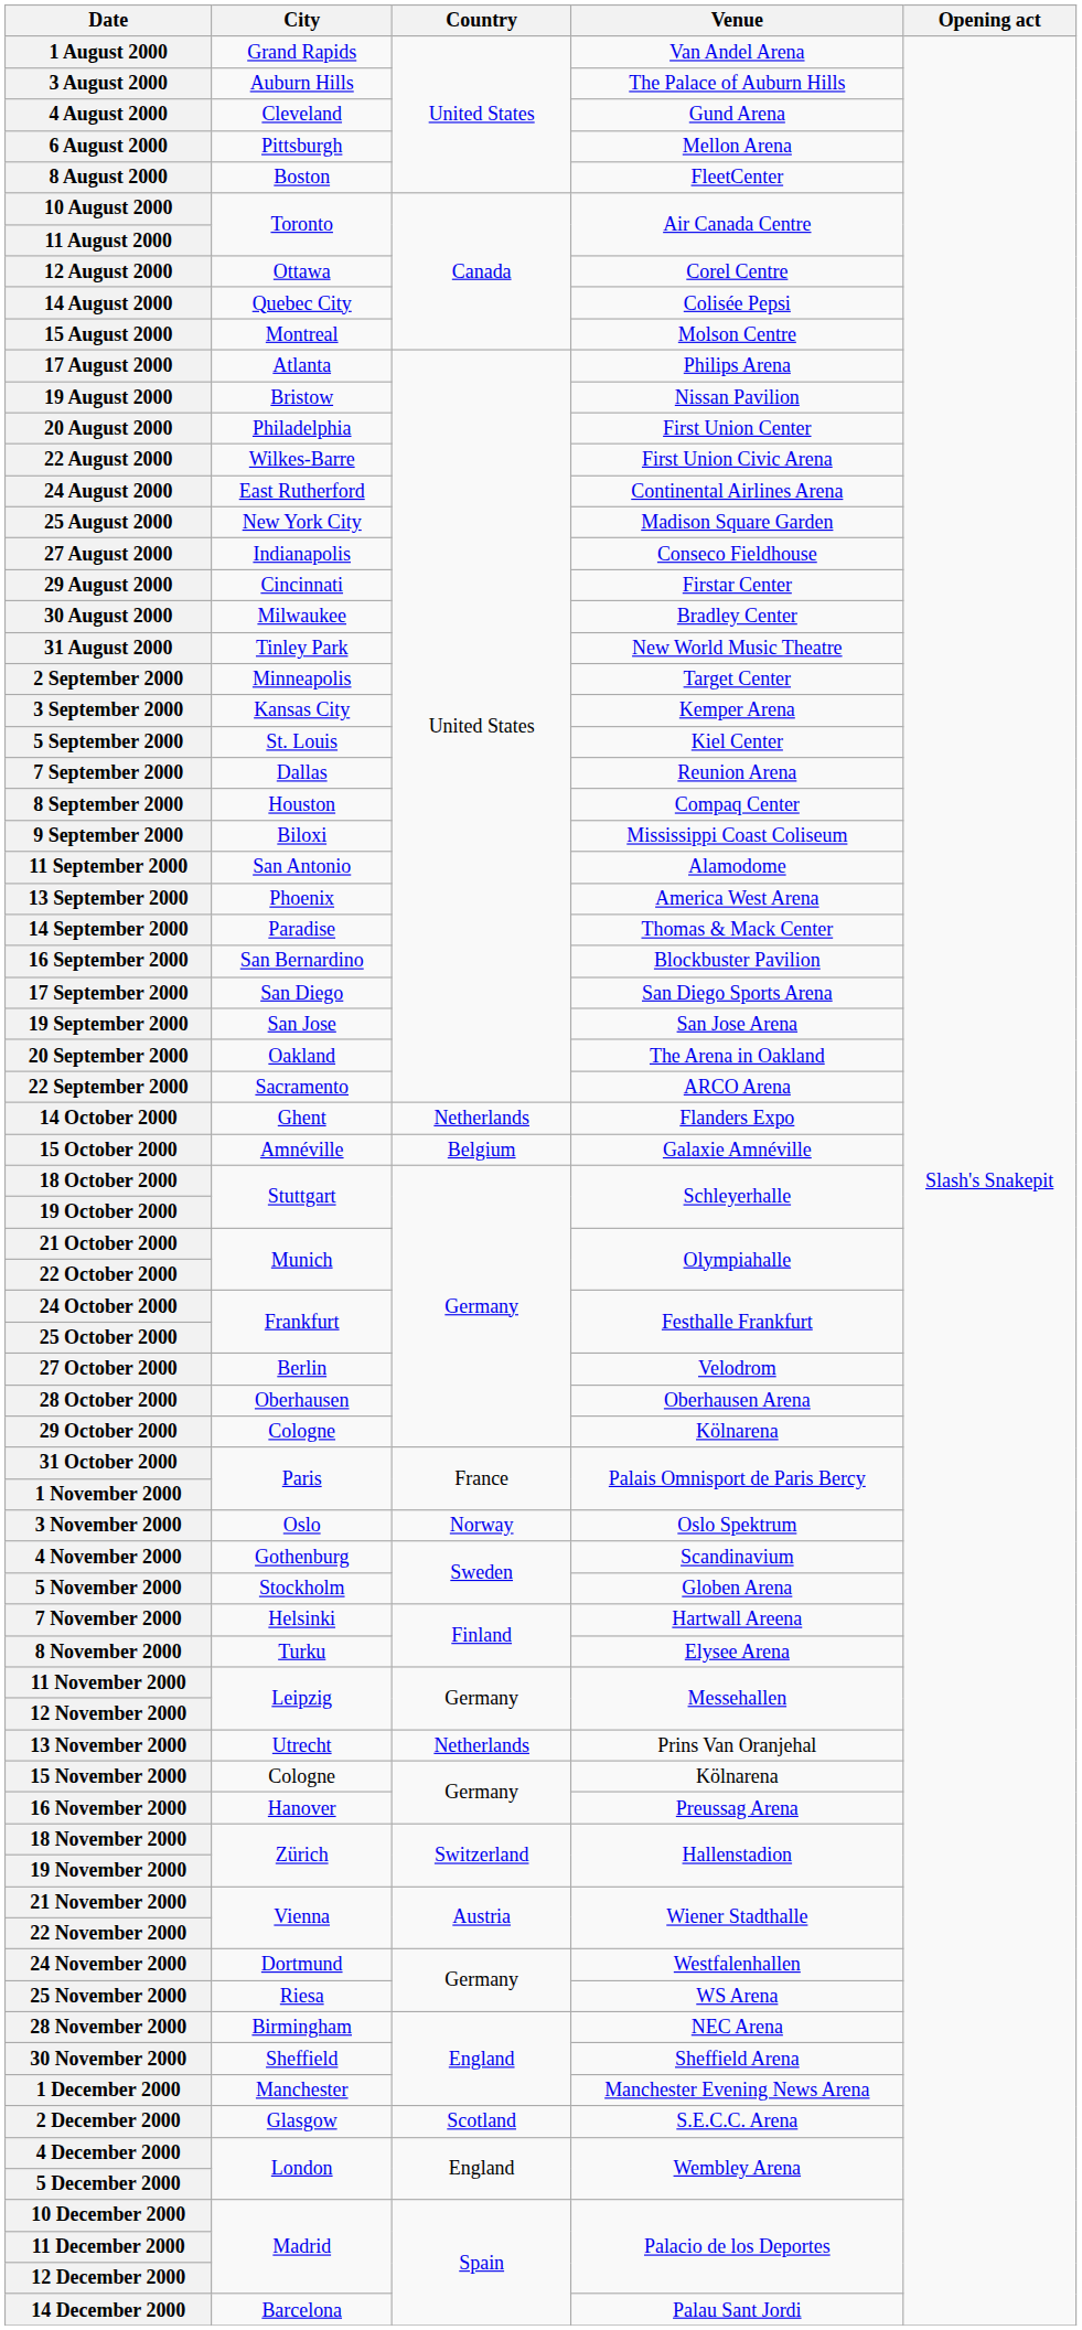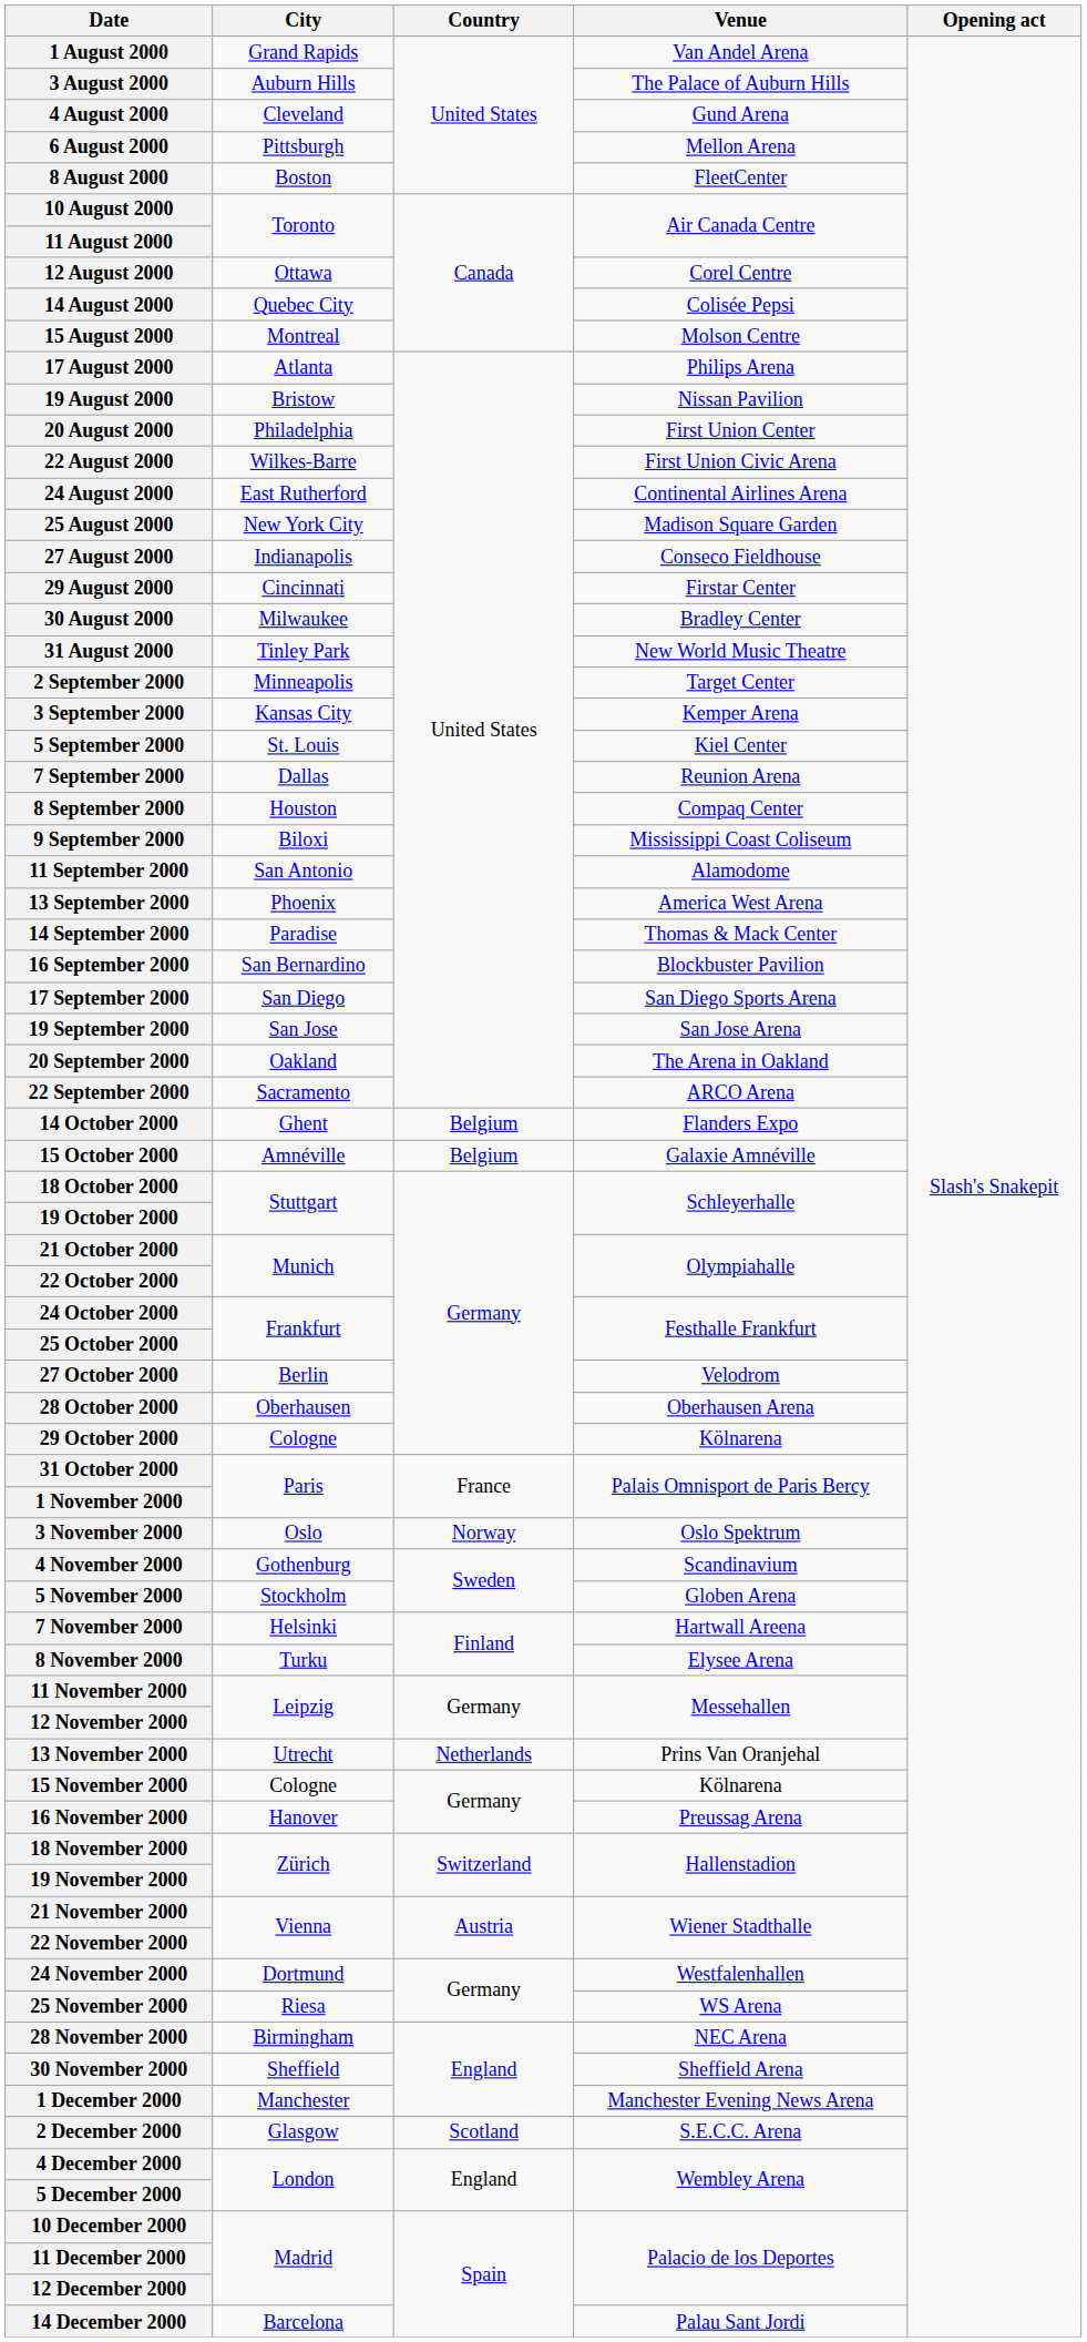14 October 2000 | Country: Netherlands -> Belgium
